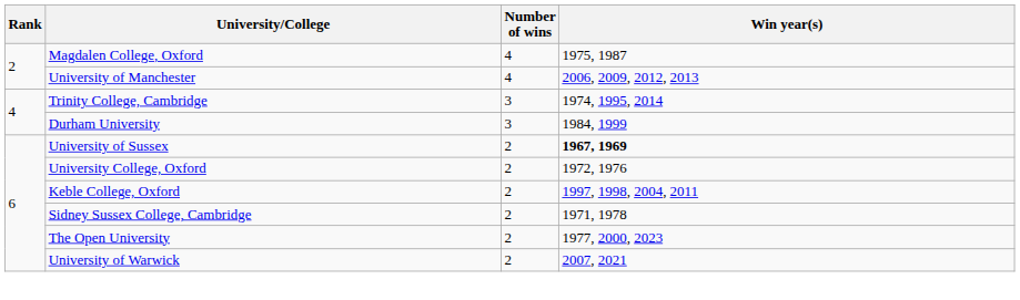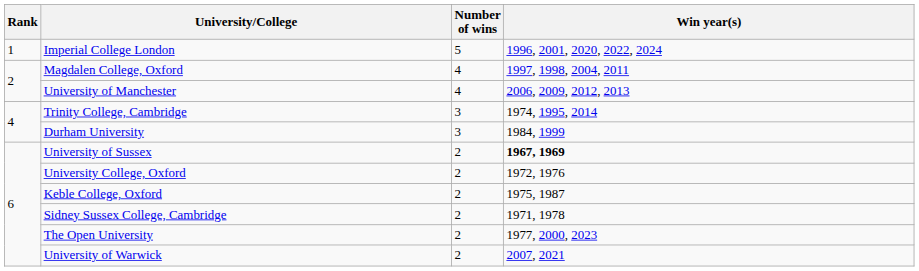+ row: 1 | Imperial College London | 5 | 1996, 2001, 2020, 2022, 2024
Magdalen College, Oxford | Win year(s): 1975, 1987 -> 1997, 1998, 2004, 2011
Keble College, Oxford | Win year(s): 1997, 1998, 2004, 2011 -> 1975, 1987
